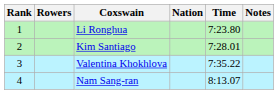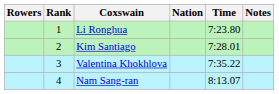columns swapped: Rank <-> Rowers
